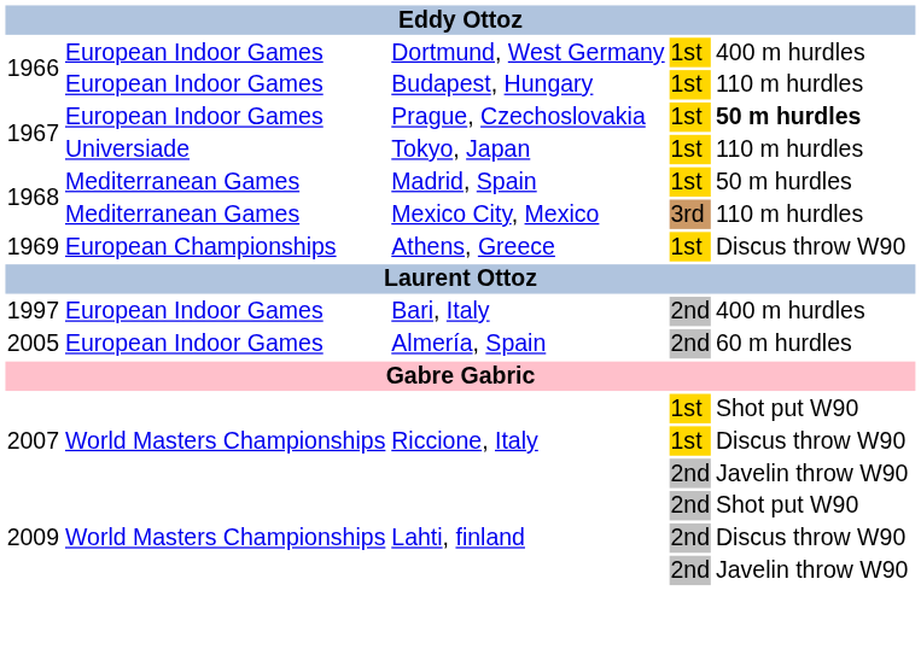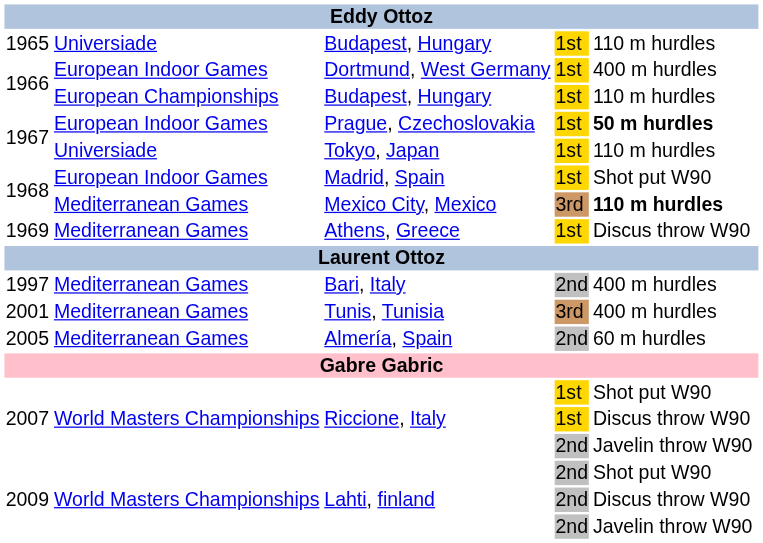+ row: 1965 | Universiade | Budapest, Hungary | 1st | 110 m hurdles
1966 / Budapest, Hungary | column 2: European Indoor Games -> European Championships
Madrid, Spain | column 2: Mediterranean Games -> European Indoor Games
Madrid, Spain | column 5: 50 m hurdles -> Shot put W90
Mexico City, Mexico | column 5: normal -> bold
Athens, Greece | column 2: European Championships -> Mediterranean Games
Bari, Italy | column 2: European Indoor Games -> Mediterranean Games
+ row: 2001 | Mediterranean Games | Tunis, Tunisia | 3rd | 400 m hurdles
Almería, Spain | column 2: European Indoor Games -> Mediterranean Games
